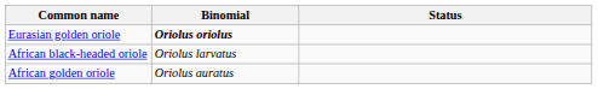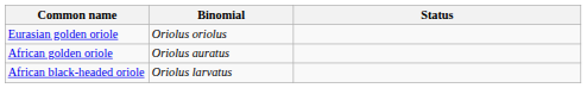Eurasian golden oriole | Binomial: bold -> normal
rows swapped: African golden oriole <-> African black-headed oriole
